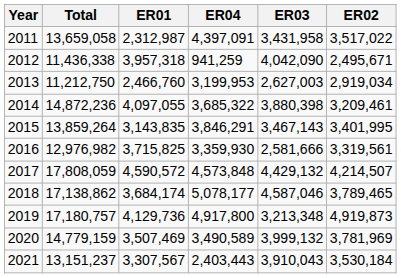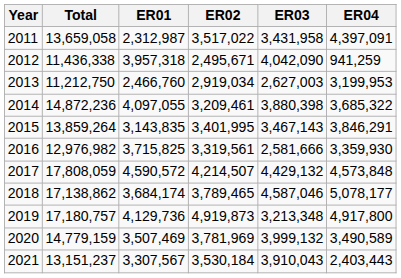columns swapped: ER02 <-> ER04
